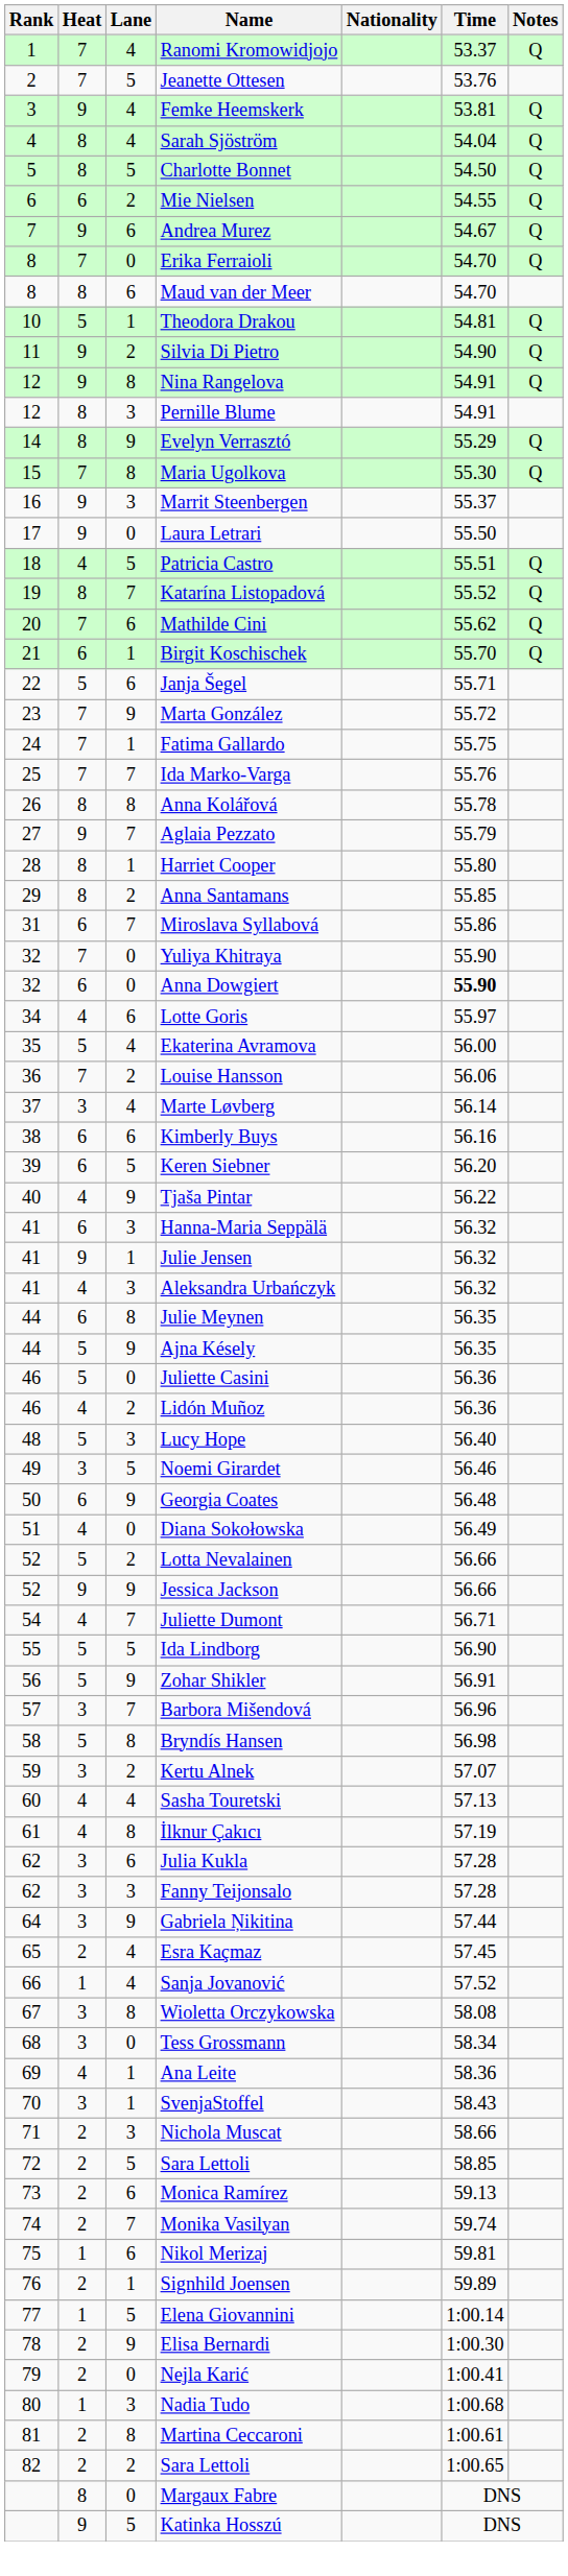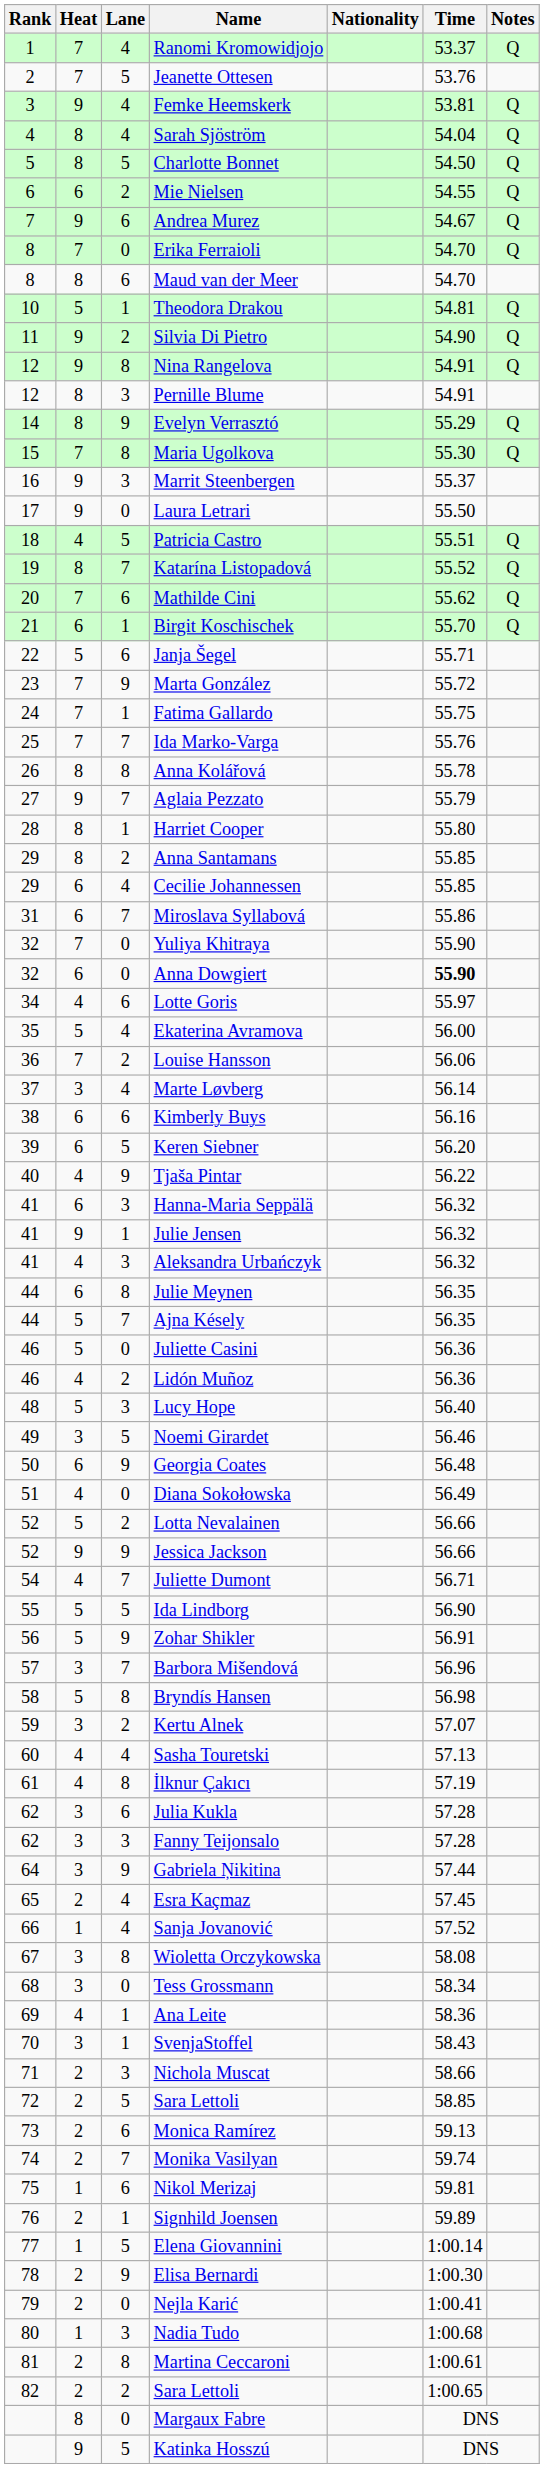+ row: 29 | 6 | 4 | Cecilie Johannessen | 55.85
Ajna Késely | Lane: 9 -> 7
